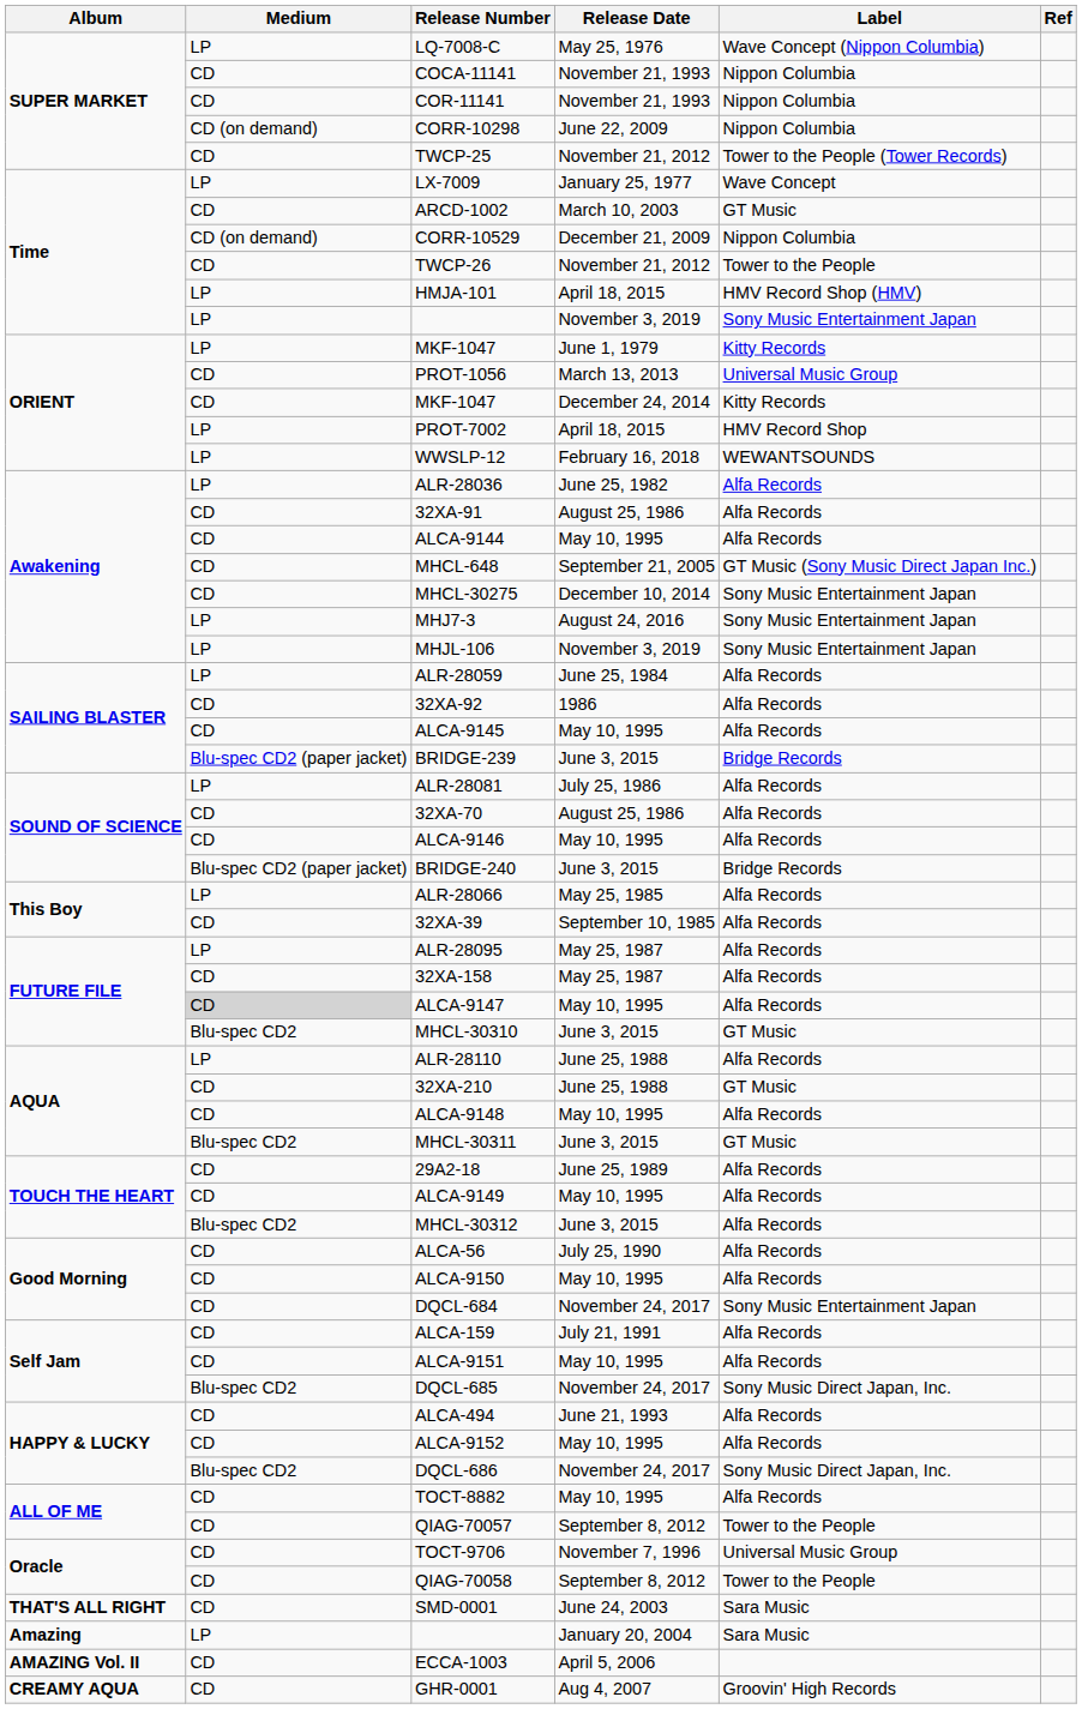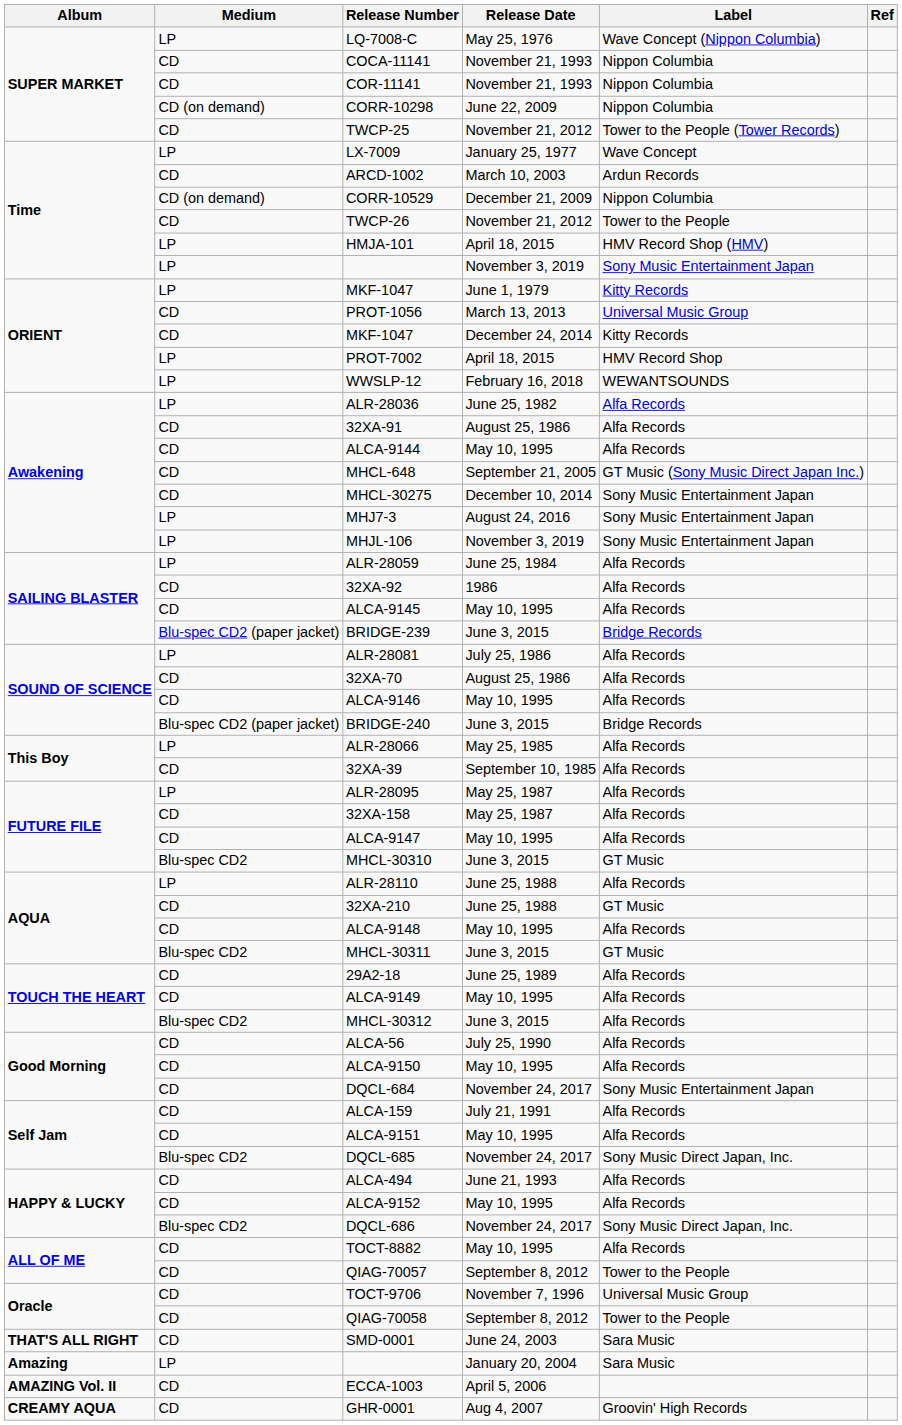ARCD-1002 | Label: GT Music -> Ardun Records
ALCA-9147 | Medium: lightgrey background -> no background
